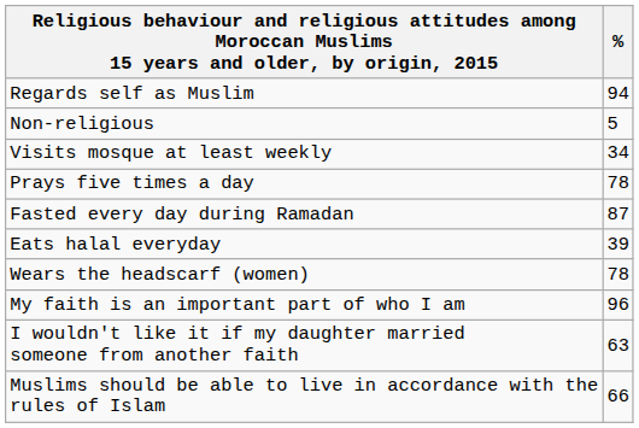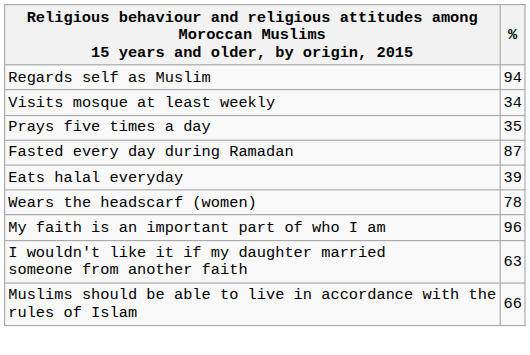- row: Non-religious | 5
Prays five times a day | %: 78 -> 35
